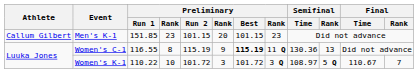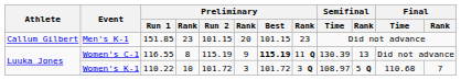Women's C-1 | Semifinal / Time: 130.36 -> 130.39
Women's K-1 | Final / Time: 110.67 -> 110.68
